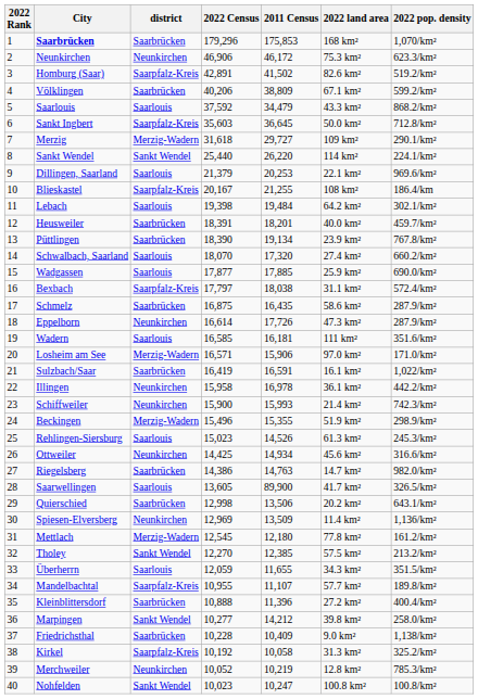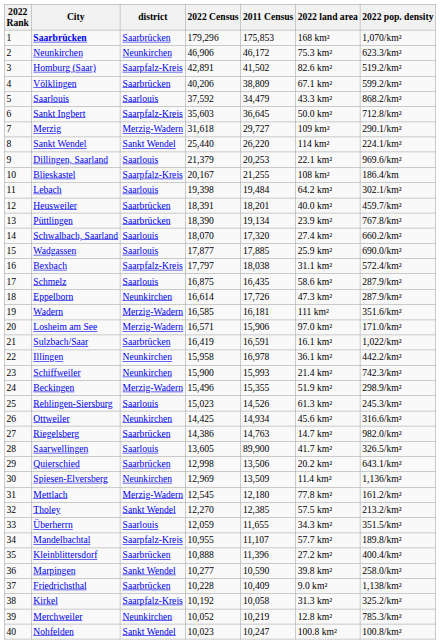Schmelz | district: Saarbrücken -> Saarlouis
Wadern | district: Saarlouis -> Merzig-Wadern
Marpingen | 2011 Census: 14,212 -> 10,590
